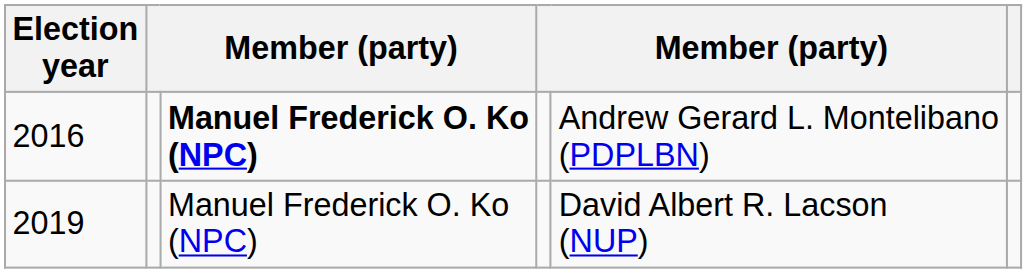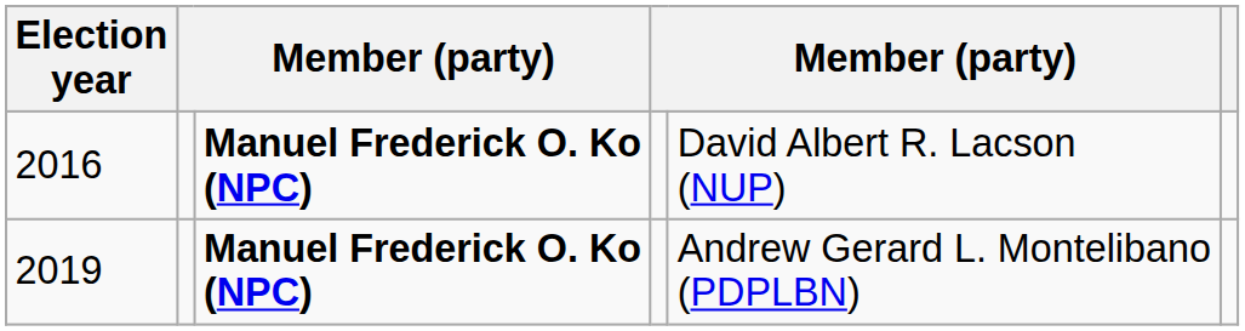2016 | column 5: Andrew Gerard L. Montelibano (PDPLBN) -> David Albert R. Lacson (NUP)
2019 | column 3: normal -> bold
2019 | column 5: David Albert R. Lacson (NUP) -> Andrew Gerard L. Montelibano (PDPLBN)
